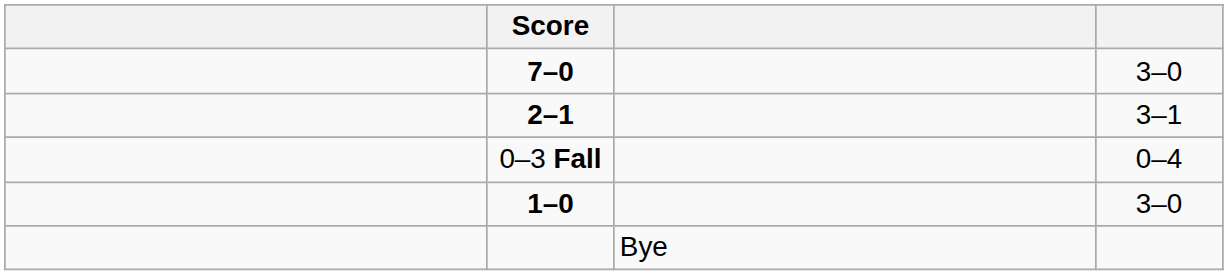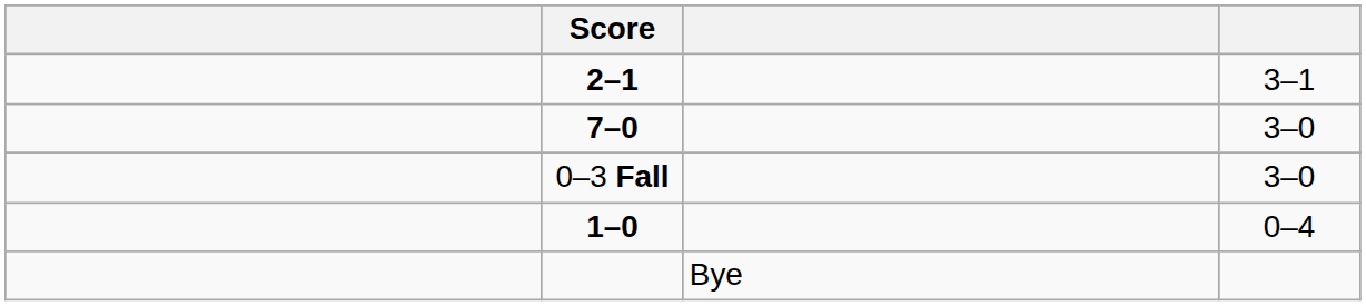rows swapped: 2–1 <-> 7–0
0–3 Fall | column 4: 0–4 -> 3–0
1–0 | column 4: 3–0 -> 0–4
